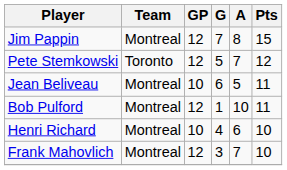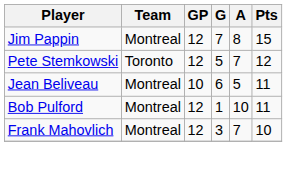- row: Henri Richard | Montreal | 10 | 4 | 6 | 10
